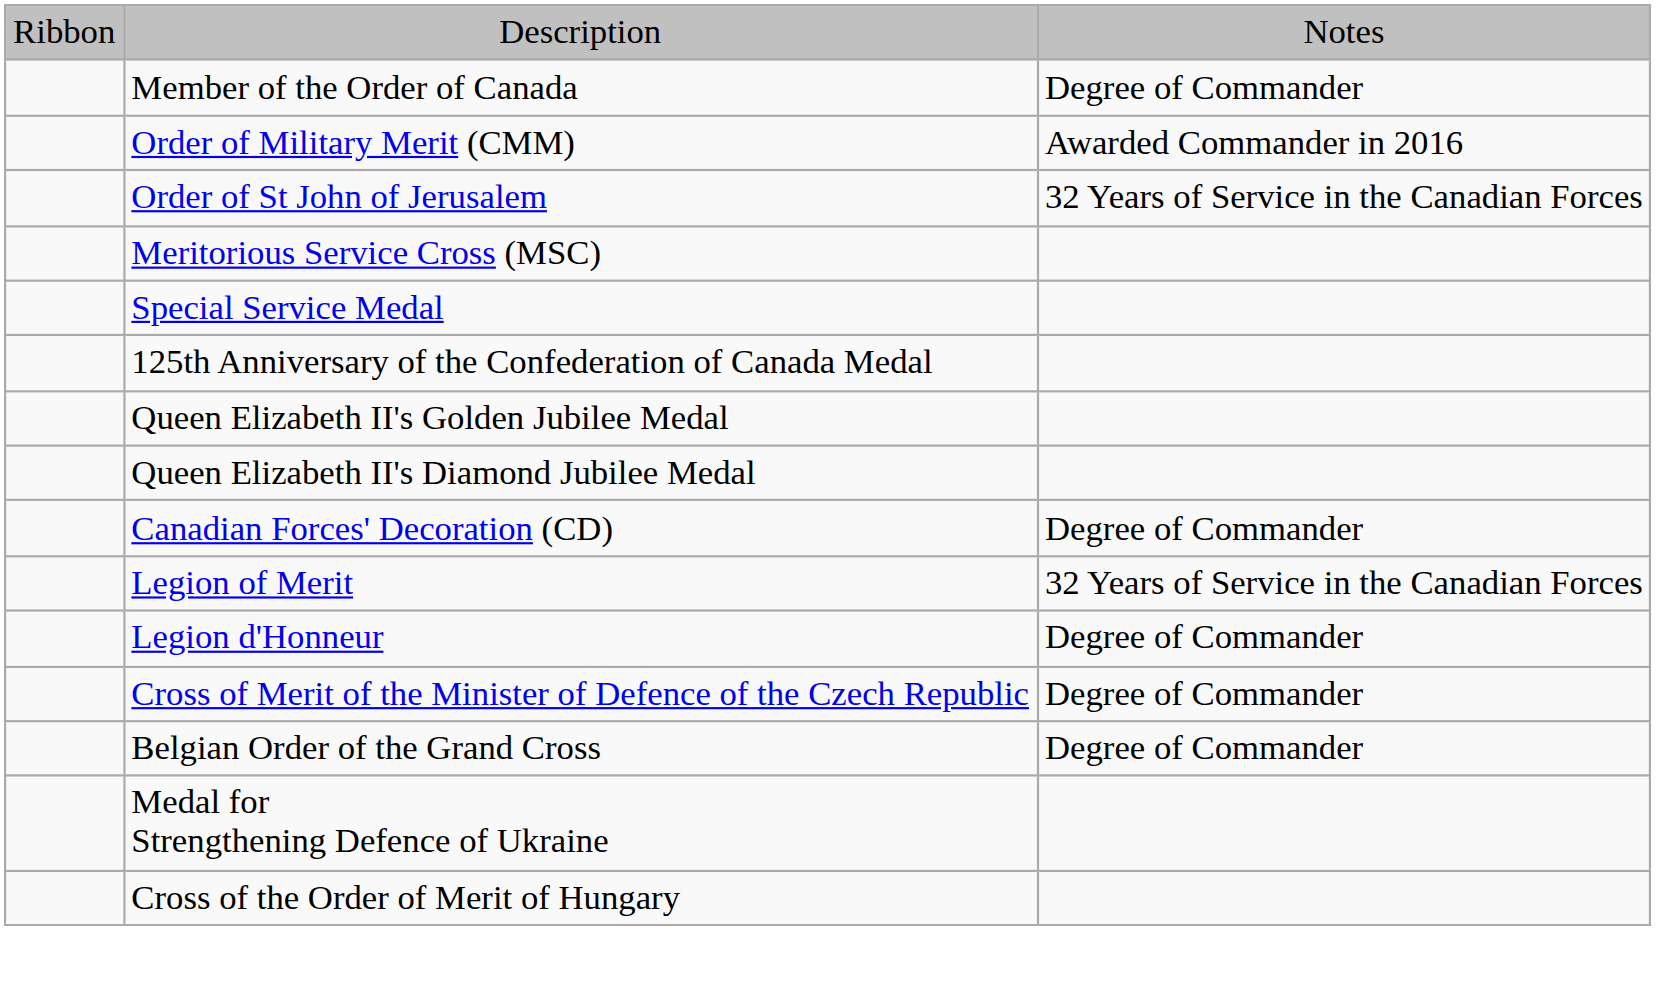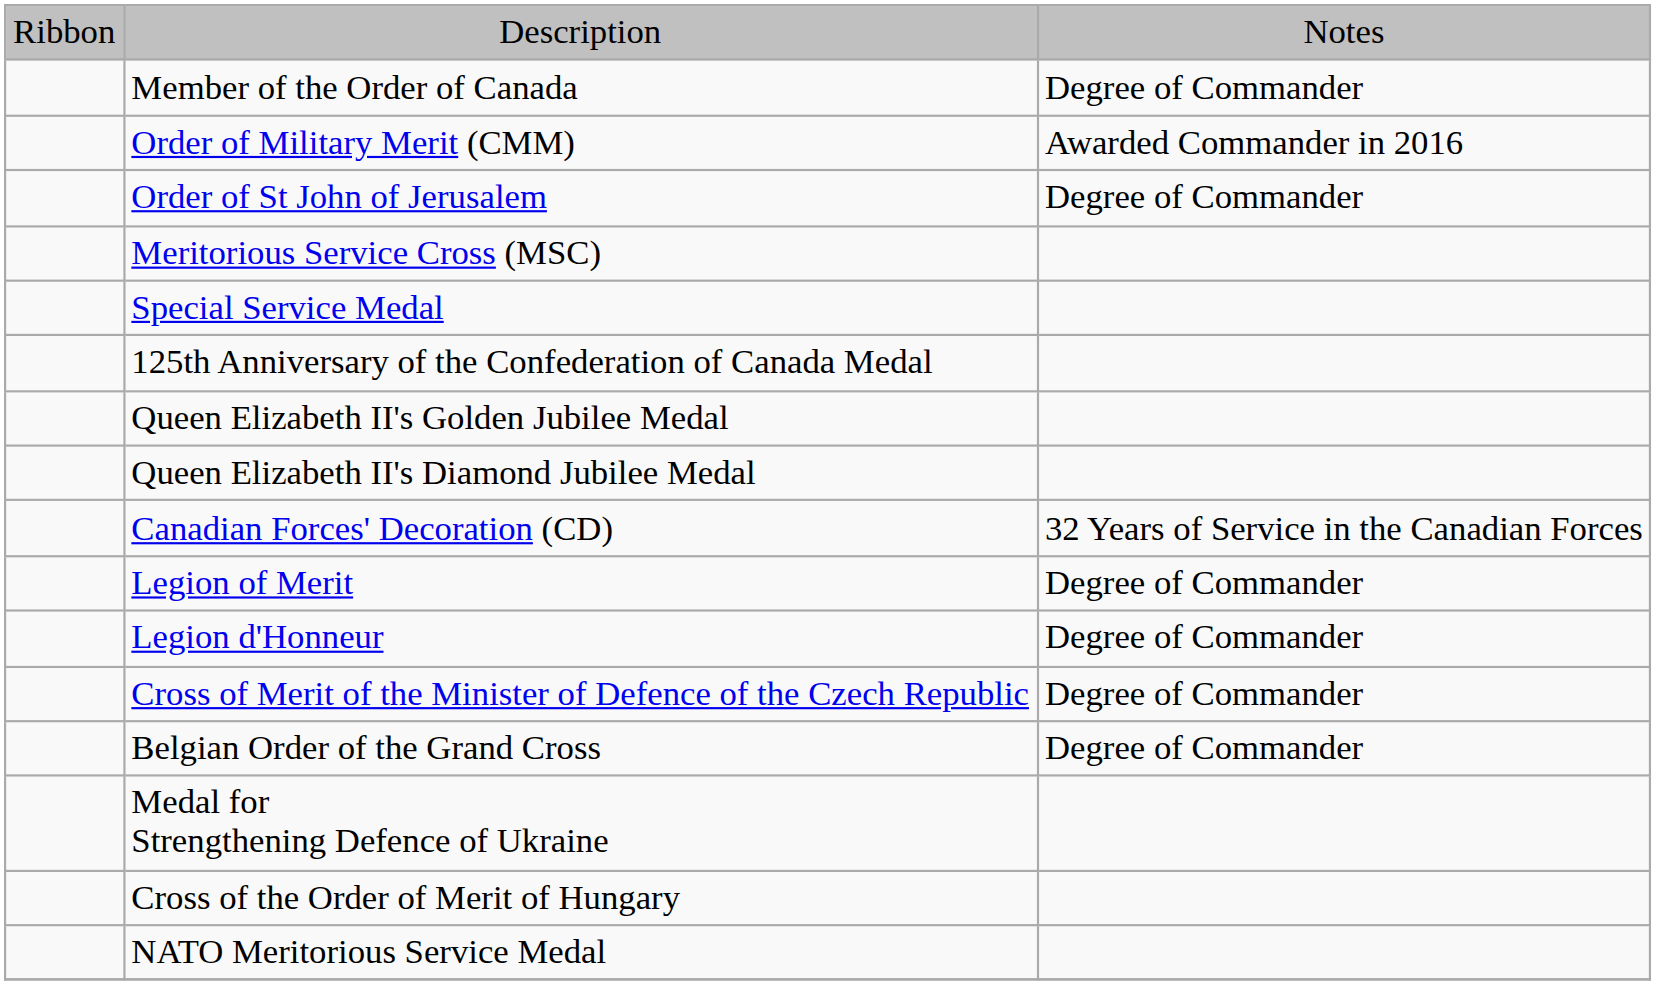Order of St John of Jerusalem | column 3: 32 Years of Service in the Canadian Forces -> Degree of Commander
Canadian Forces' Decoration (CD) | column 3: Degree of Commander -> 32 Years of Service in the Canadian Forces
Legion of Merit | column 3: 32 Years of Service in the Canadian Forces -> Degree of Commander
+ row: NATO Meritorious Service Medal
